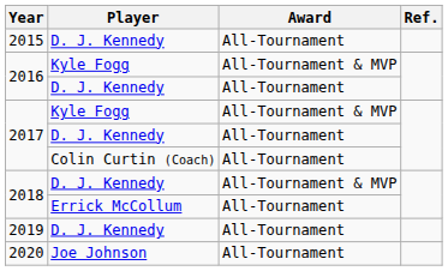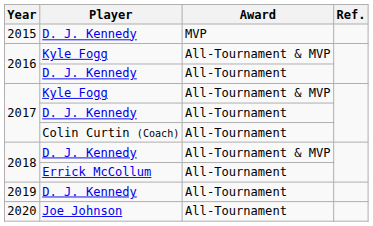2015 | Award: All-Tournament -> MVP
